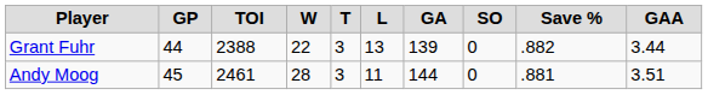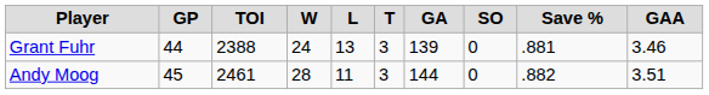columns swapped: L <-> T
Grant Fuhr | W: 22 -> 24
Grant Fuhr | Save %: .882 -> .881
Grant Fuhr | GAA: 3.44 -> 3.46
Andy Moog | Save %: .881 -> .882
